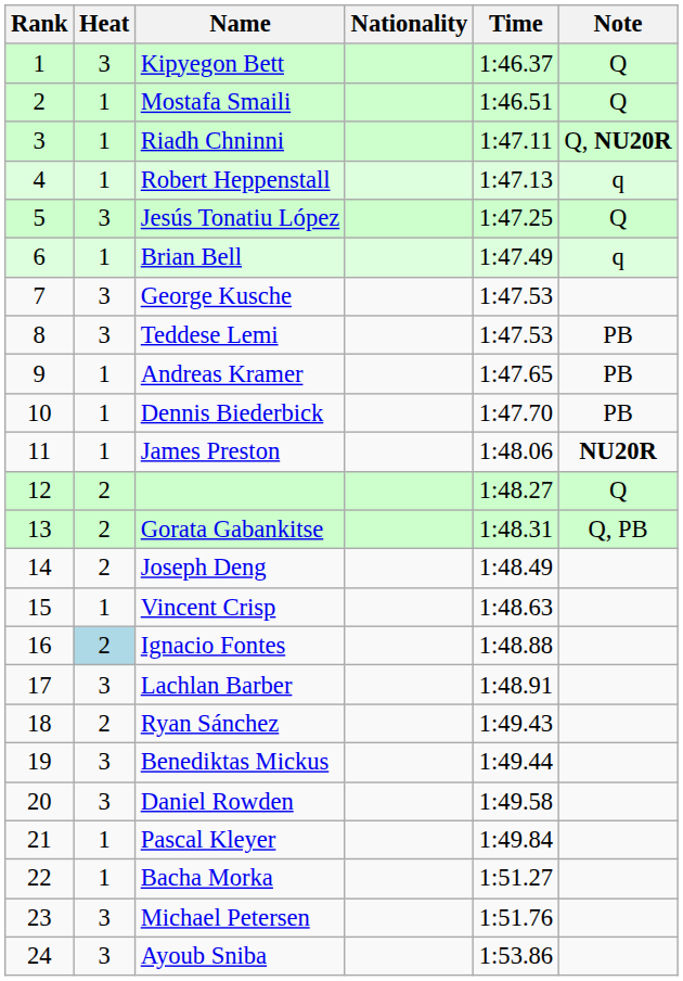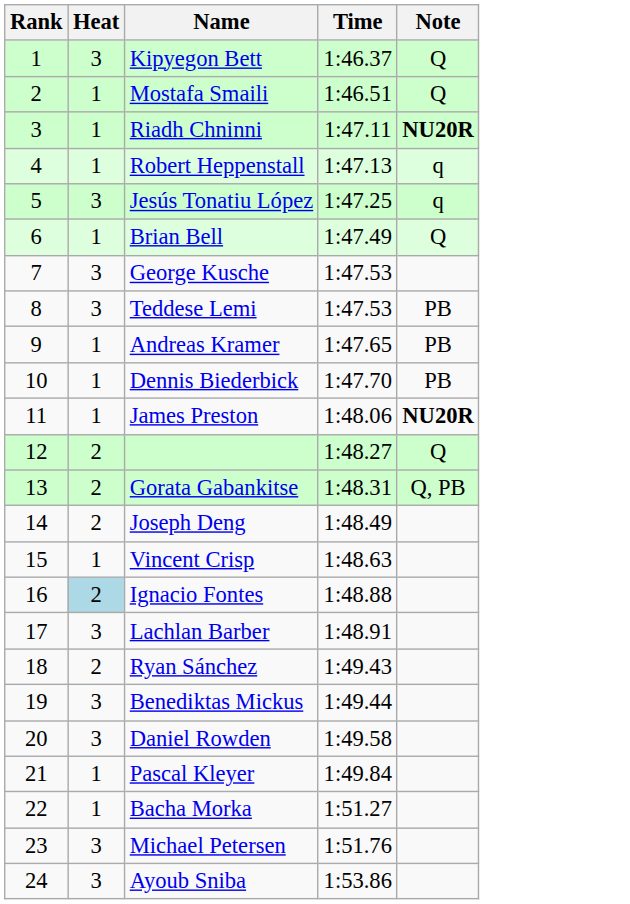- column: Nationality
Riadh Chninni | Note: Q, NU20R -> NU20R
Jesús Tonatiu López | Note: Q -> q
Brian Bell | Note: q -> Q
